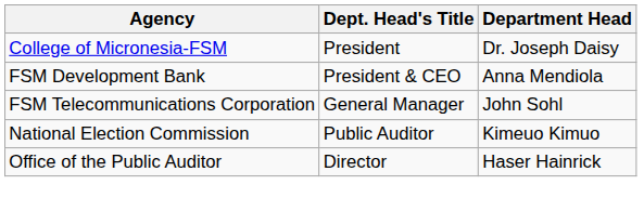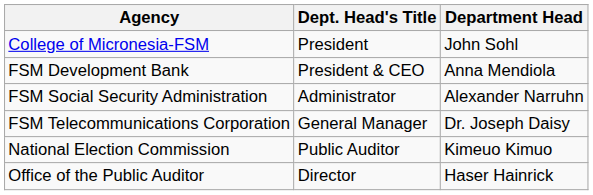College of Micronesia-FSM | Department Head: Dr. Joseph Daisy -> John Sohl
+ row: FSM Social Security Administration | Administrator | Alexander Narruhn
FSM Telecommunications Corporation | Department Head: John Sohl -> Dr. Joseph Daisy
